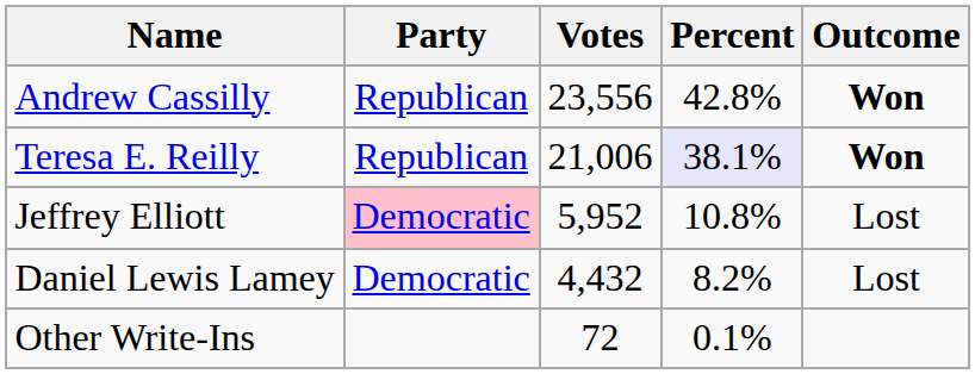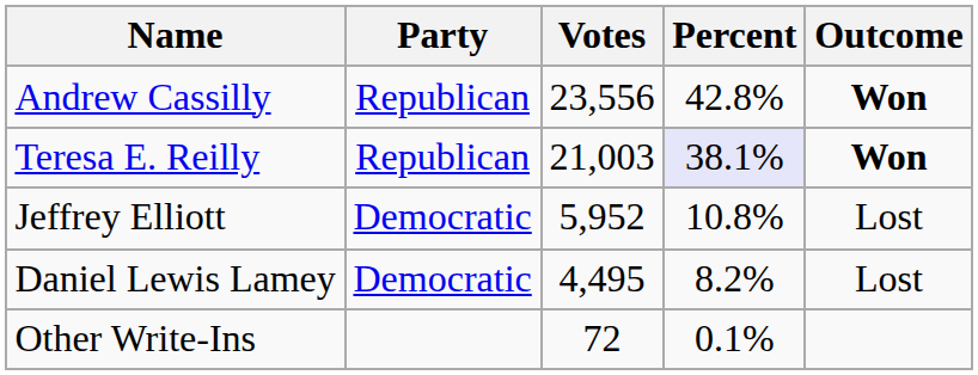Teresa E. Reilly | Votes: 21,006 -> 21,003
Jeffrey Elliott | Party: pink background -> no background
Daniel Lewis Lamey | Votes: 4,432 -> 4,495
